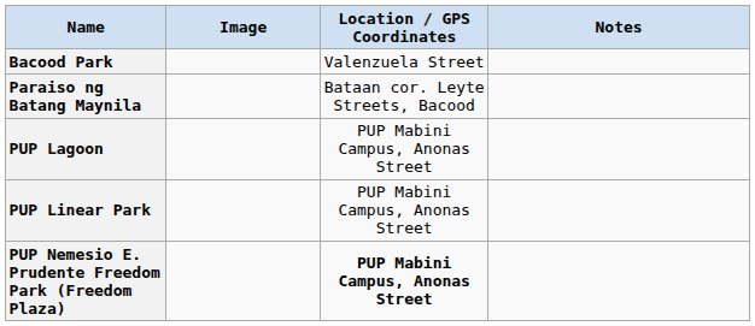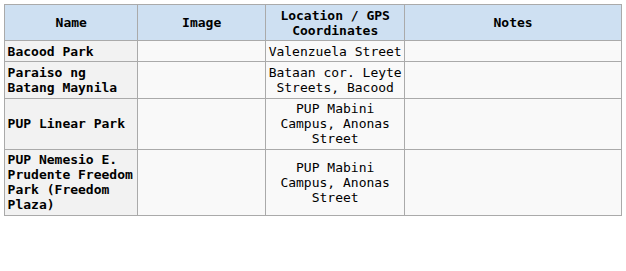- row: PUP Lagoon | PUP Mabini Campus, Anonas Street
PUP Nemesio E. Prudente Freedom Park (Freedom Plaza) | Location / GPS Coordinates: bold -> normal
